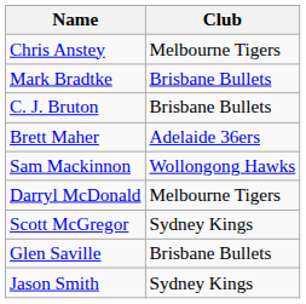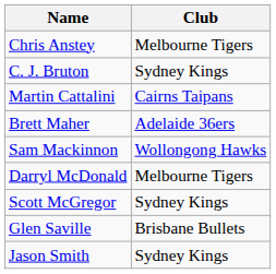- row: Mark Bradtke | Brisbane Bullets
C. J. Bruton | Club: Brisbane Bullets -> Sydney Kings
+ row: Martin Cattalini | Cairns Taipans
